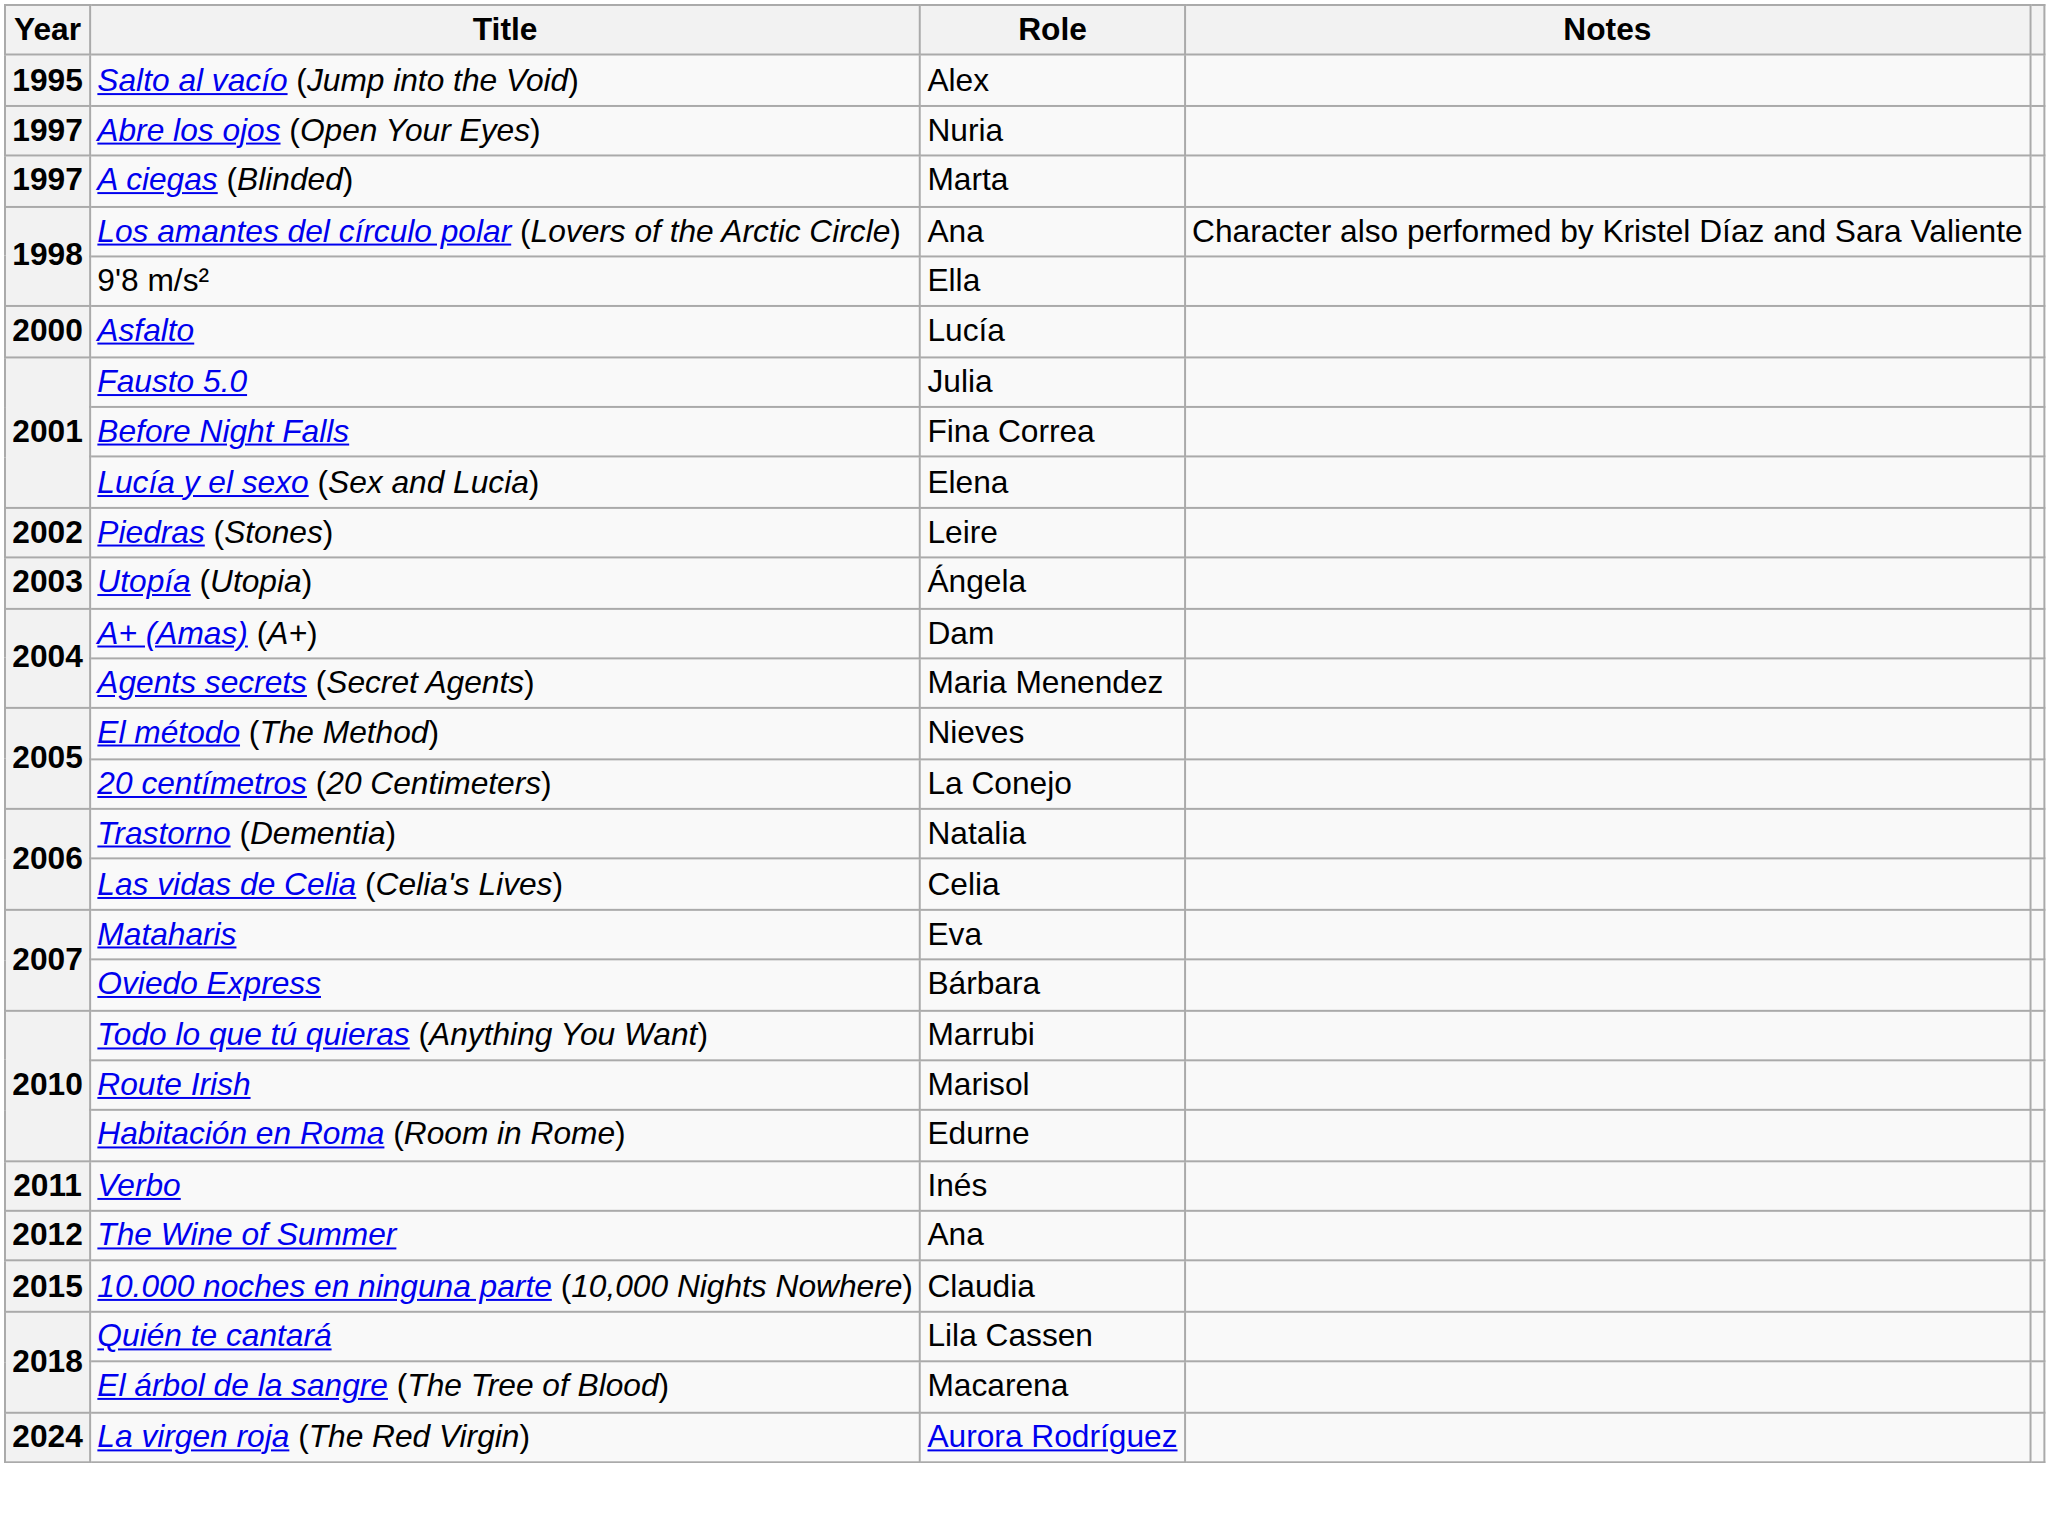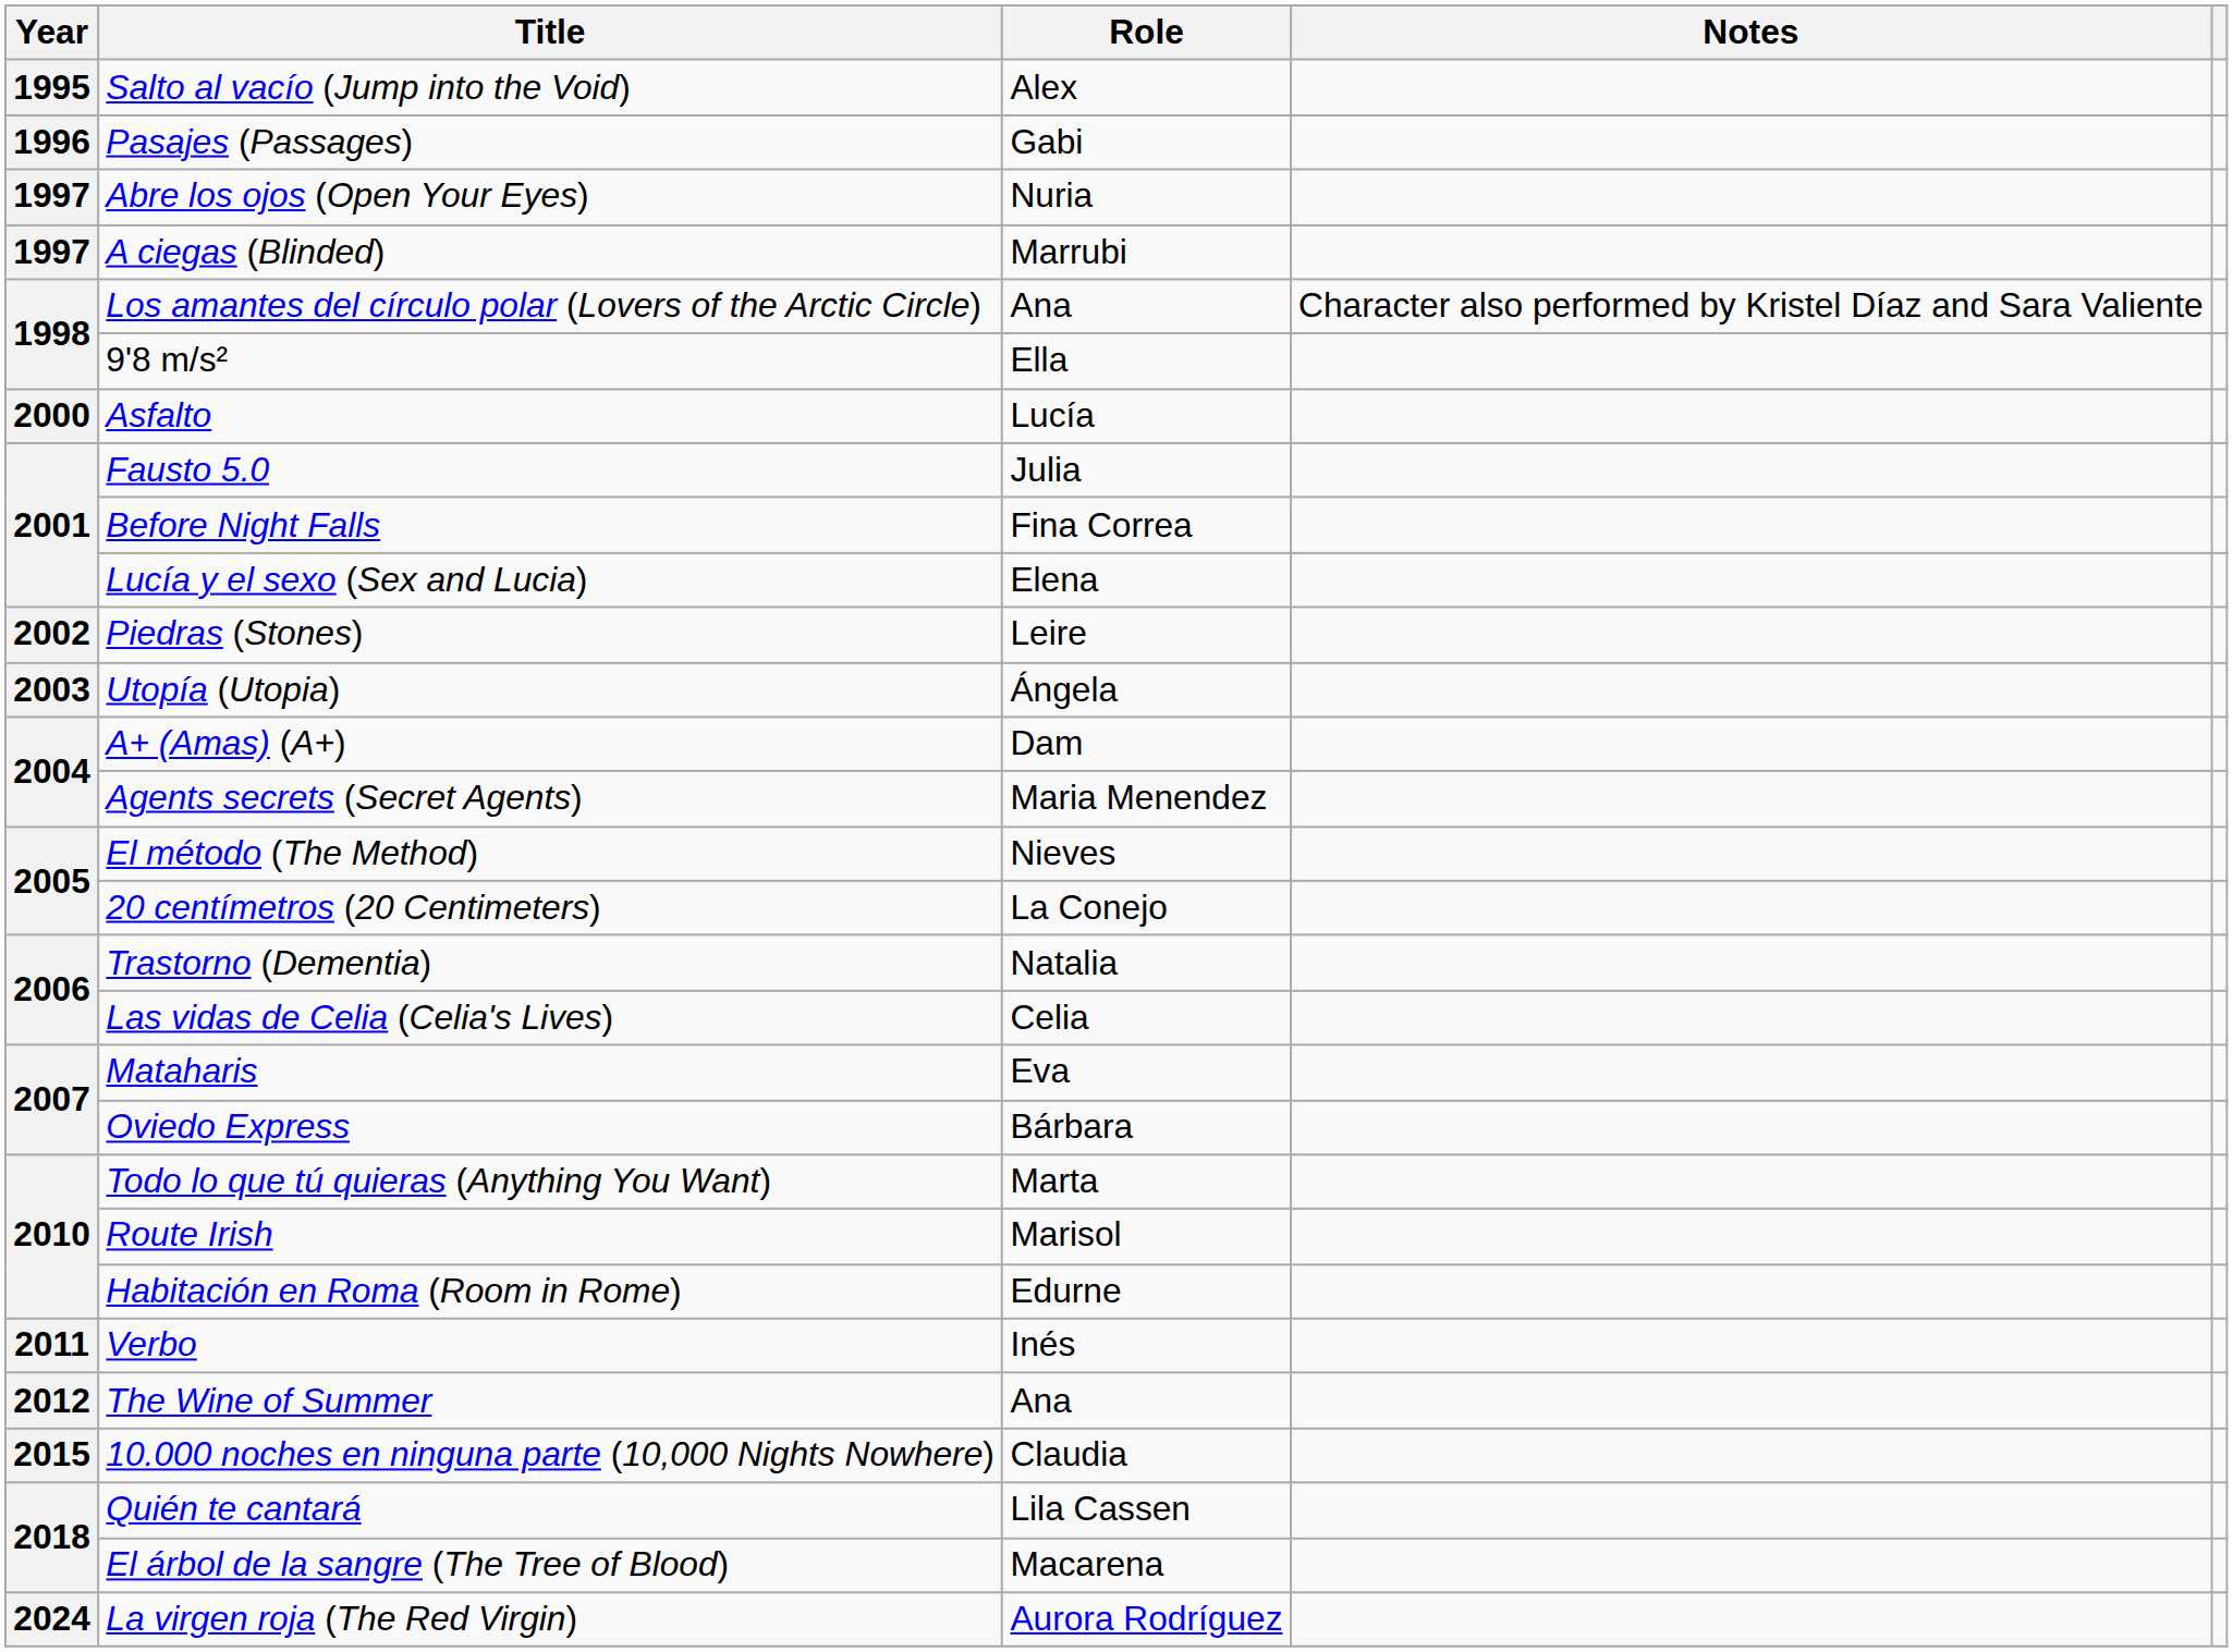+ row: 1996 | Pasajes (Passages) | Gabi
A ciegas (Blinded) | Role: Marta -> Marrubi
Todo lo que tú quieras (Anything You Want) | Role: Marrubi -> Marta
